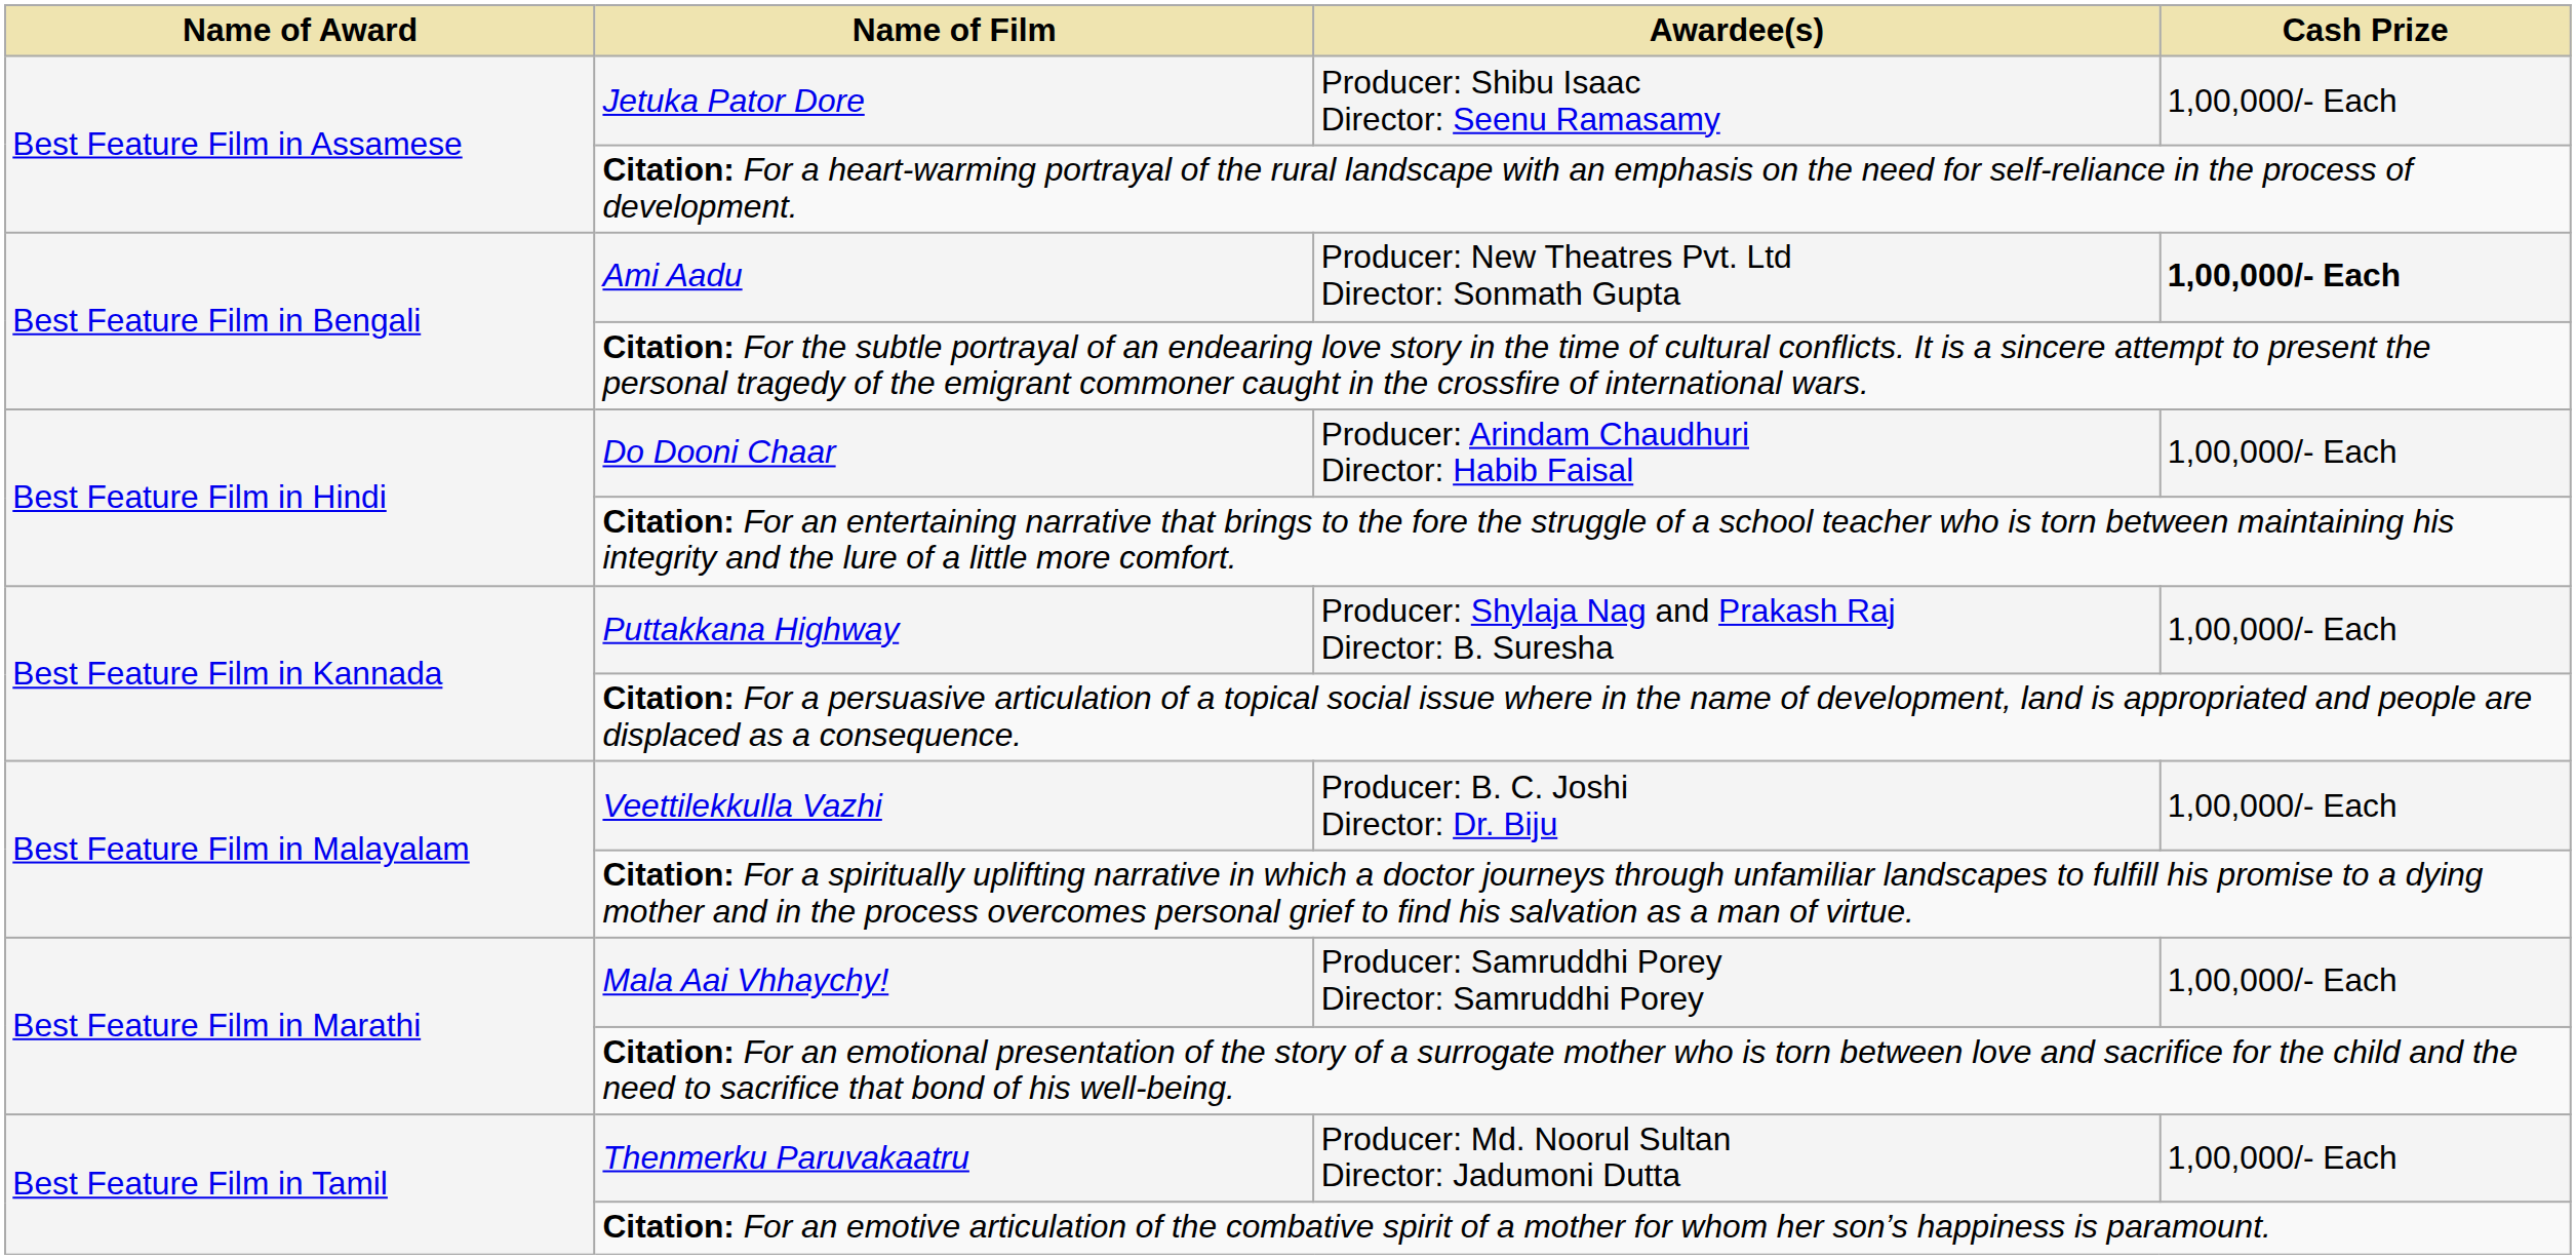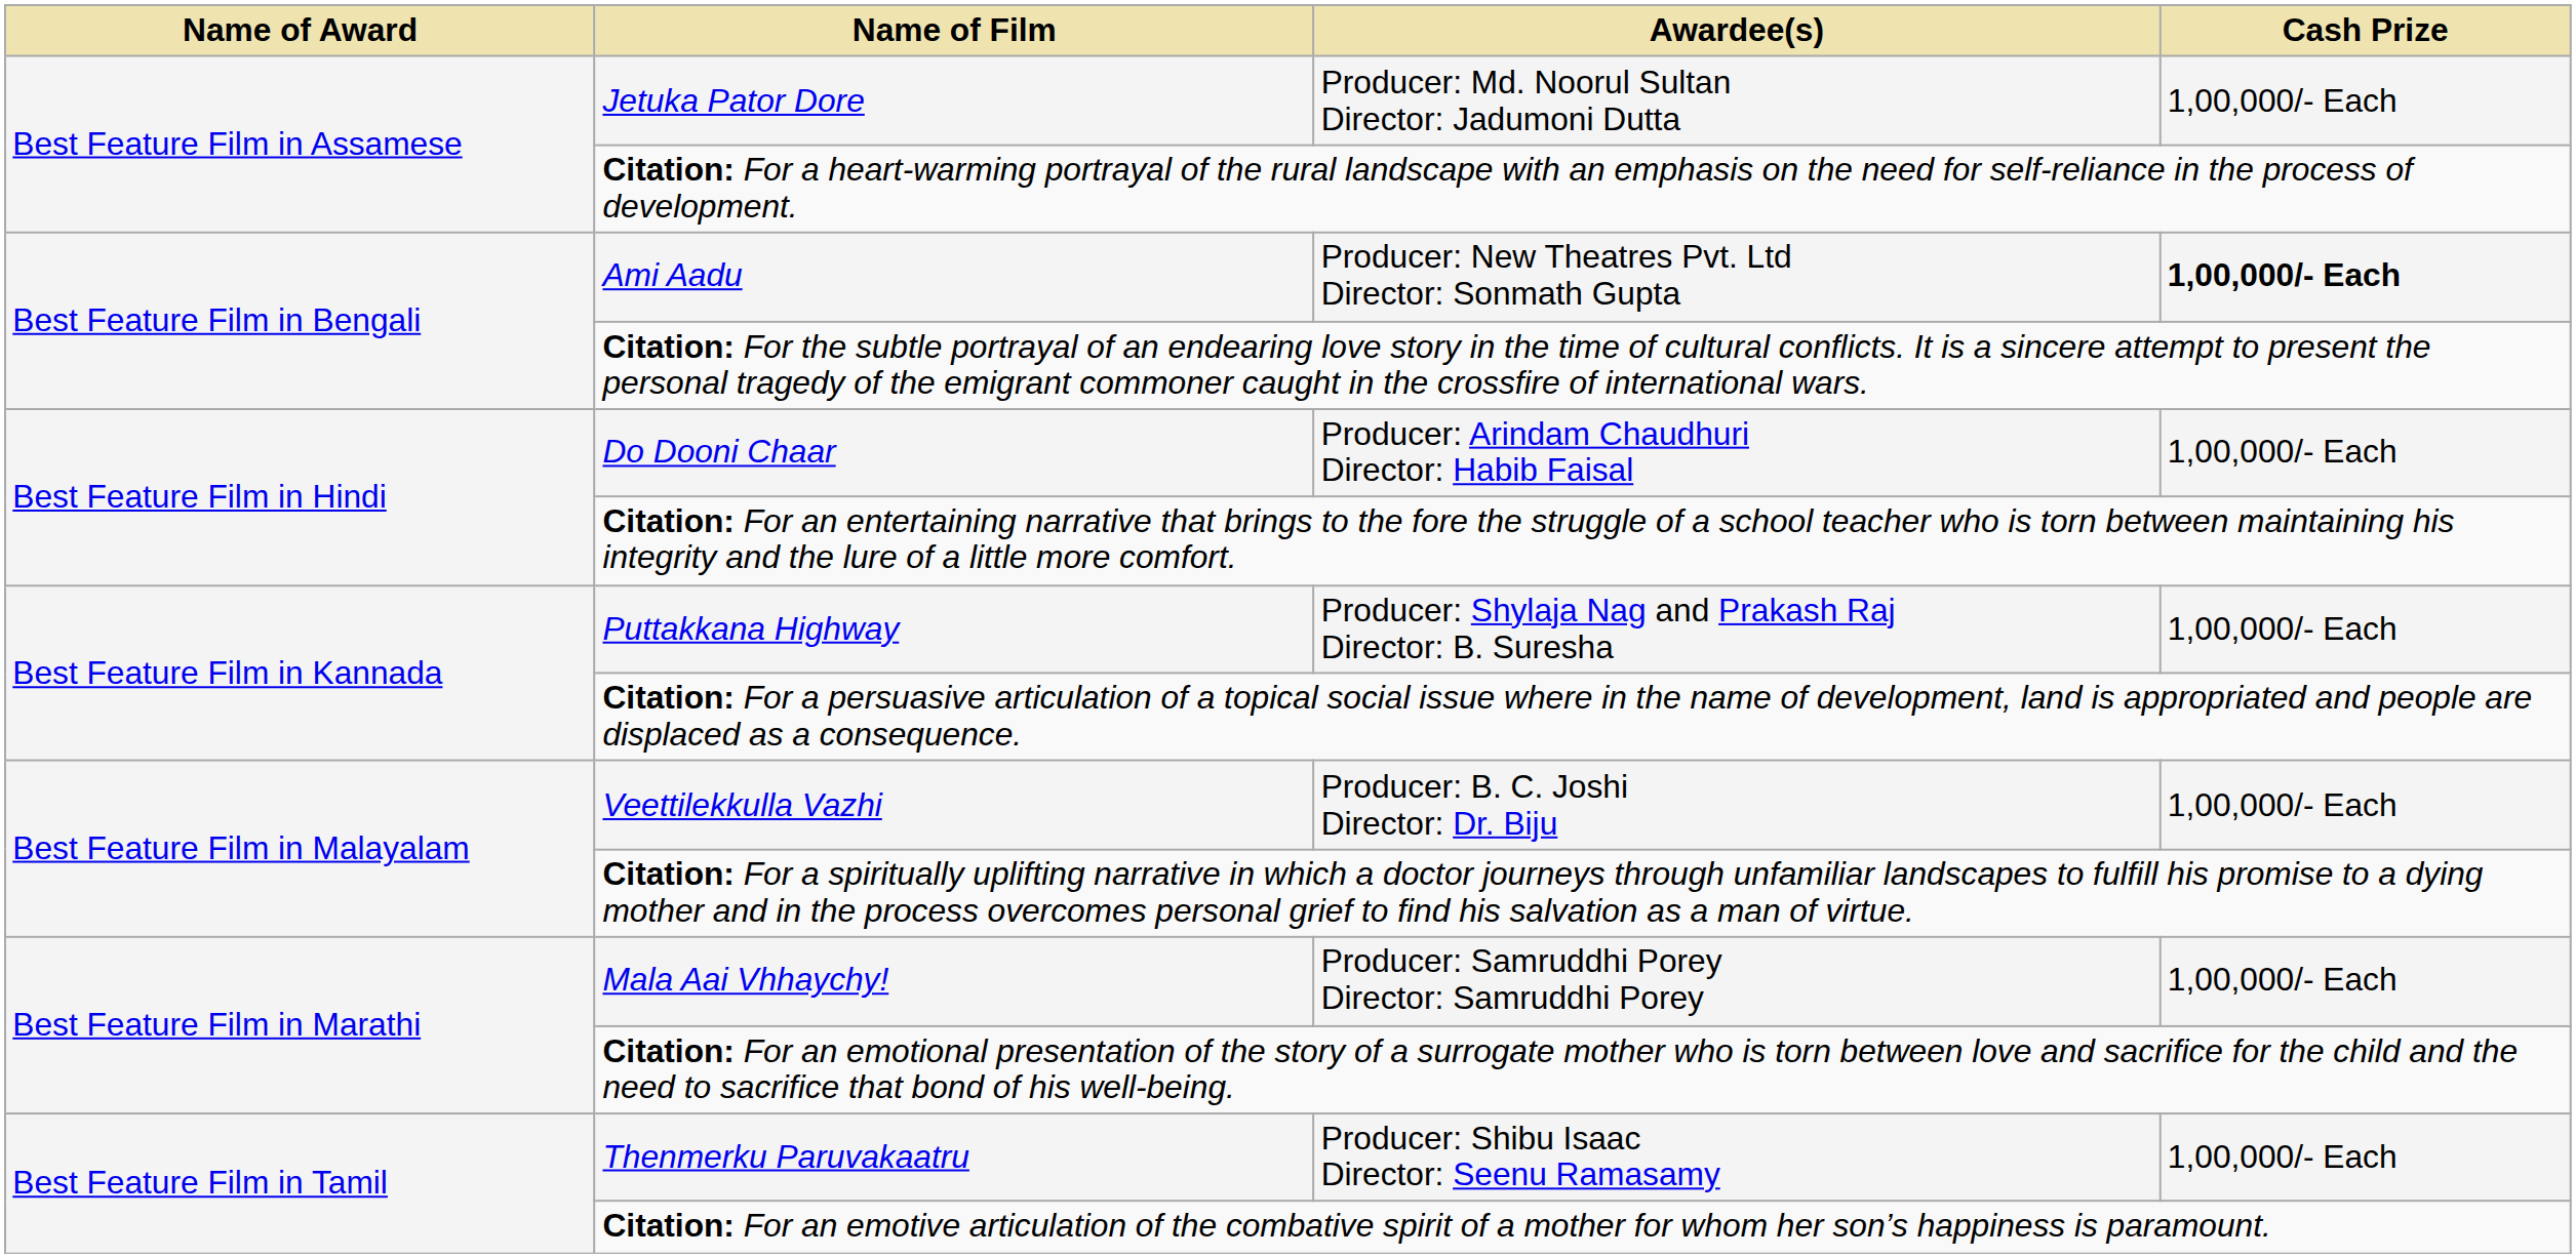Jetuka Pator Dore | Awardee(s): Producer: Shibu Isaac Director: Seenu Ramasamy -> Producer: Md. Noorul Sultan Director: Jadumoni Dutta
Thenmerku Paruvakaatru | Awardee(s): Producer: Md. Noorul Sultan Director: Jadumoni Dutta -> Producer: Shibu Isaac Director: Seenu Ramasamy
